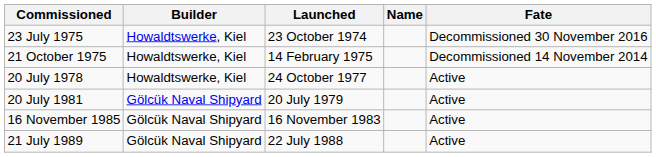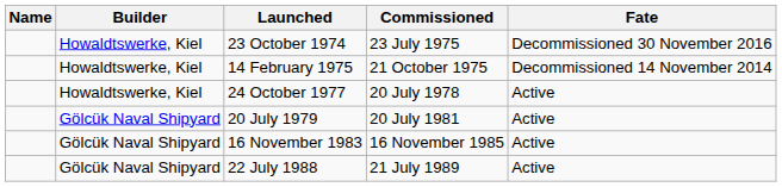columns swapped: Name <-> Commissioned
